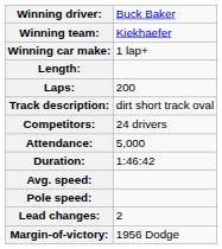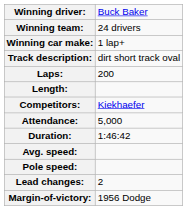Winning team: | column 2: Kiekhaefer -> 24 drivers
rows swapped: Track description: <-> Length:
Competitors: | column 2: 24 drivers -> Kiekhaefer
